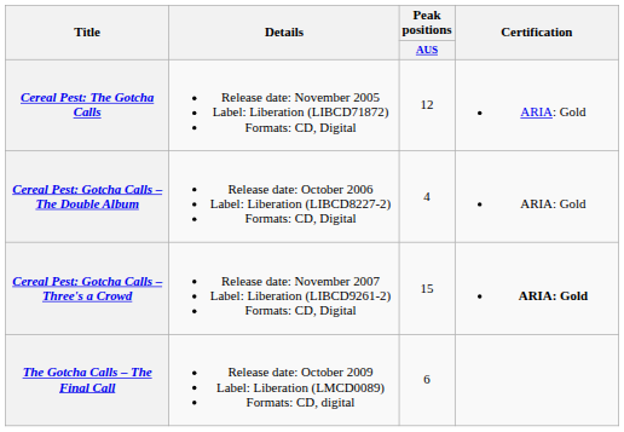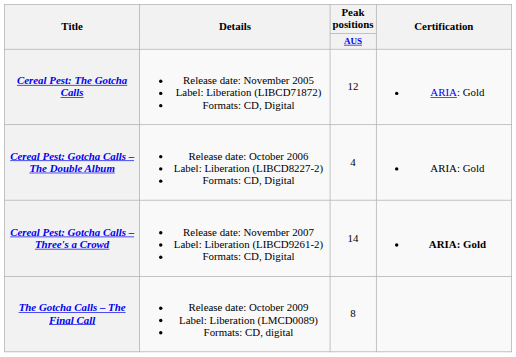Cereal Pest: Gotcha Calls – Three's a Crowd | Peak positions / AUS: 15 -> 14
The Gotcha Calls – The Final Call | Peak positions / AUS: 6 -> 8
